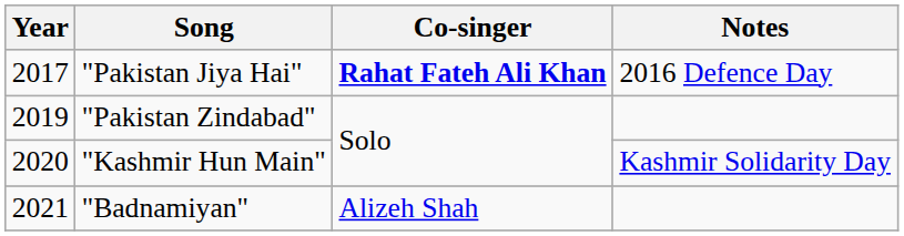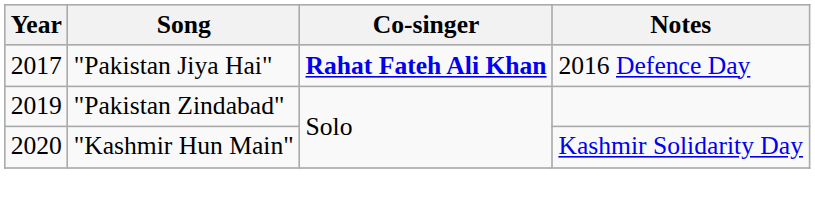- row: 2021 | "Badnamiyan" | Alizeh Shah
